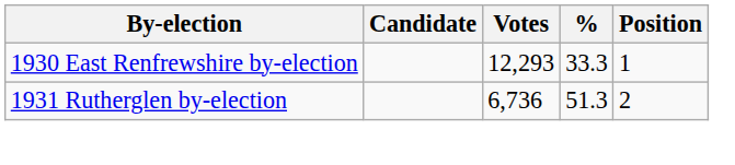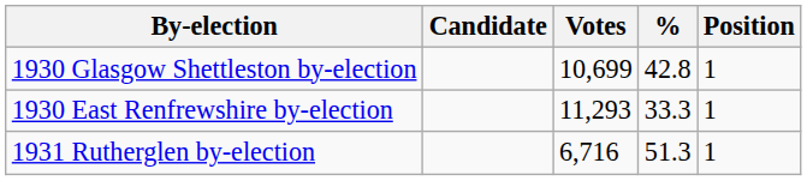+ row: 1930 Glasgow Shettleston by-election | 10,699 | 42.8 | 1
1930 East Renfrewshire by-election | Votes: 12,293 -> 11,293
1931 Rutherglen by-election | Votes: 6,736 -> 6,716
1931 Rutherglen by-election | Position: 2 -> 1
